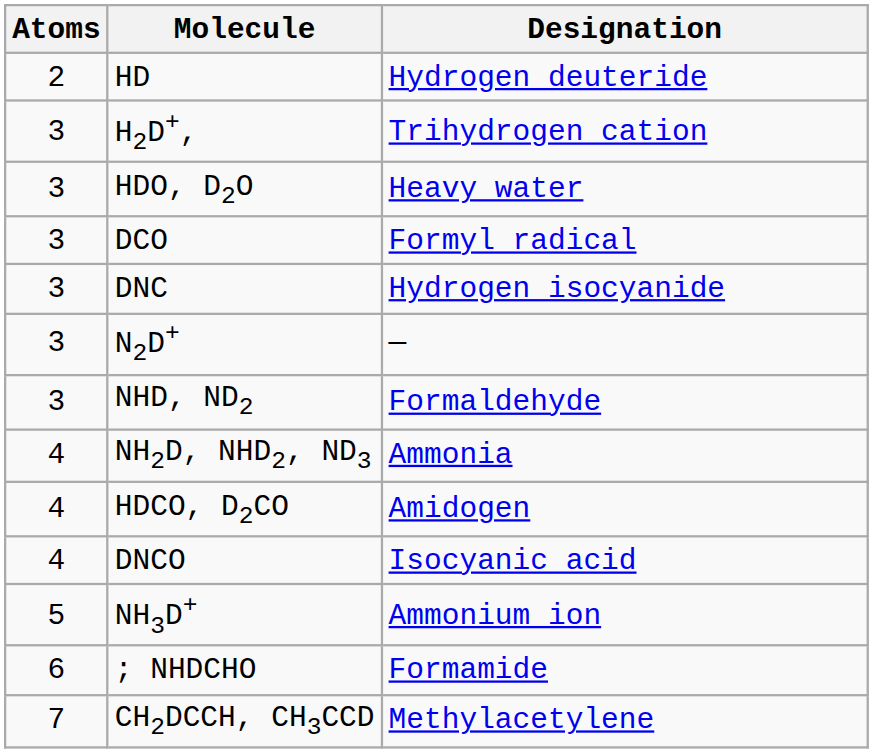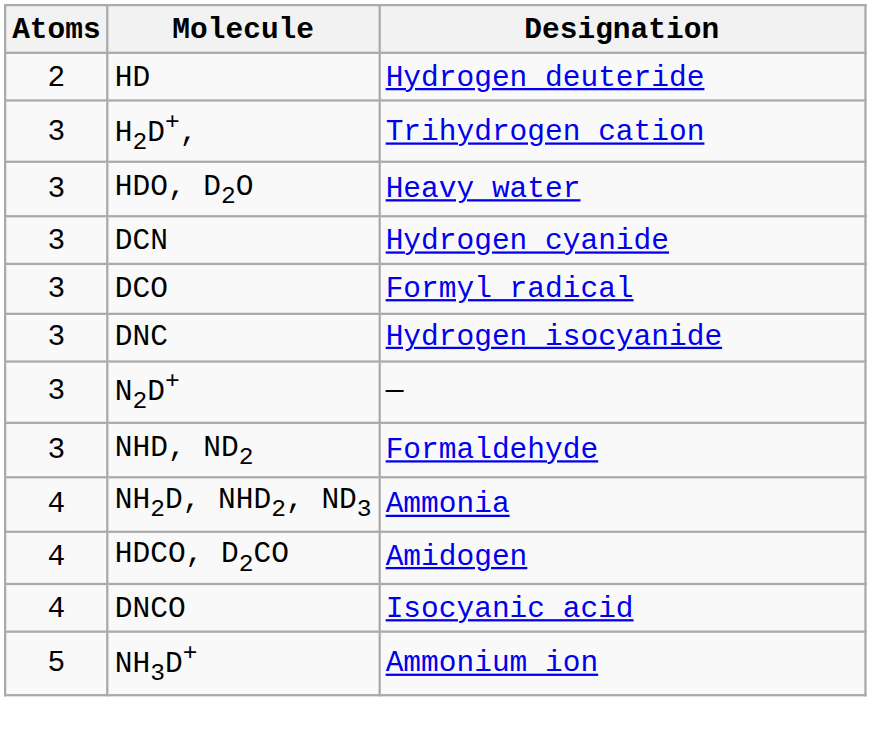+ row: 3 | DCN | Hydrogen cyanide
- row: 6 | ; NHDCHO | Formamide
- row: 7 | CH2DCCH, CH3CCD | Methylacetylene
